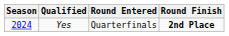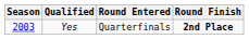Yes | Season: 2024 -> 2003
